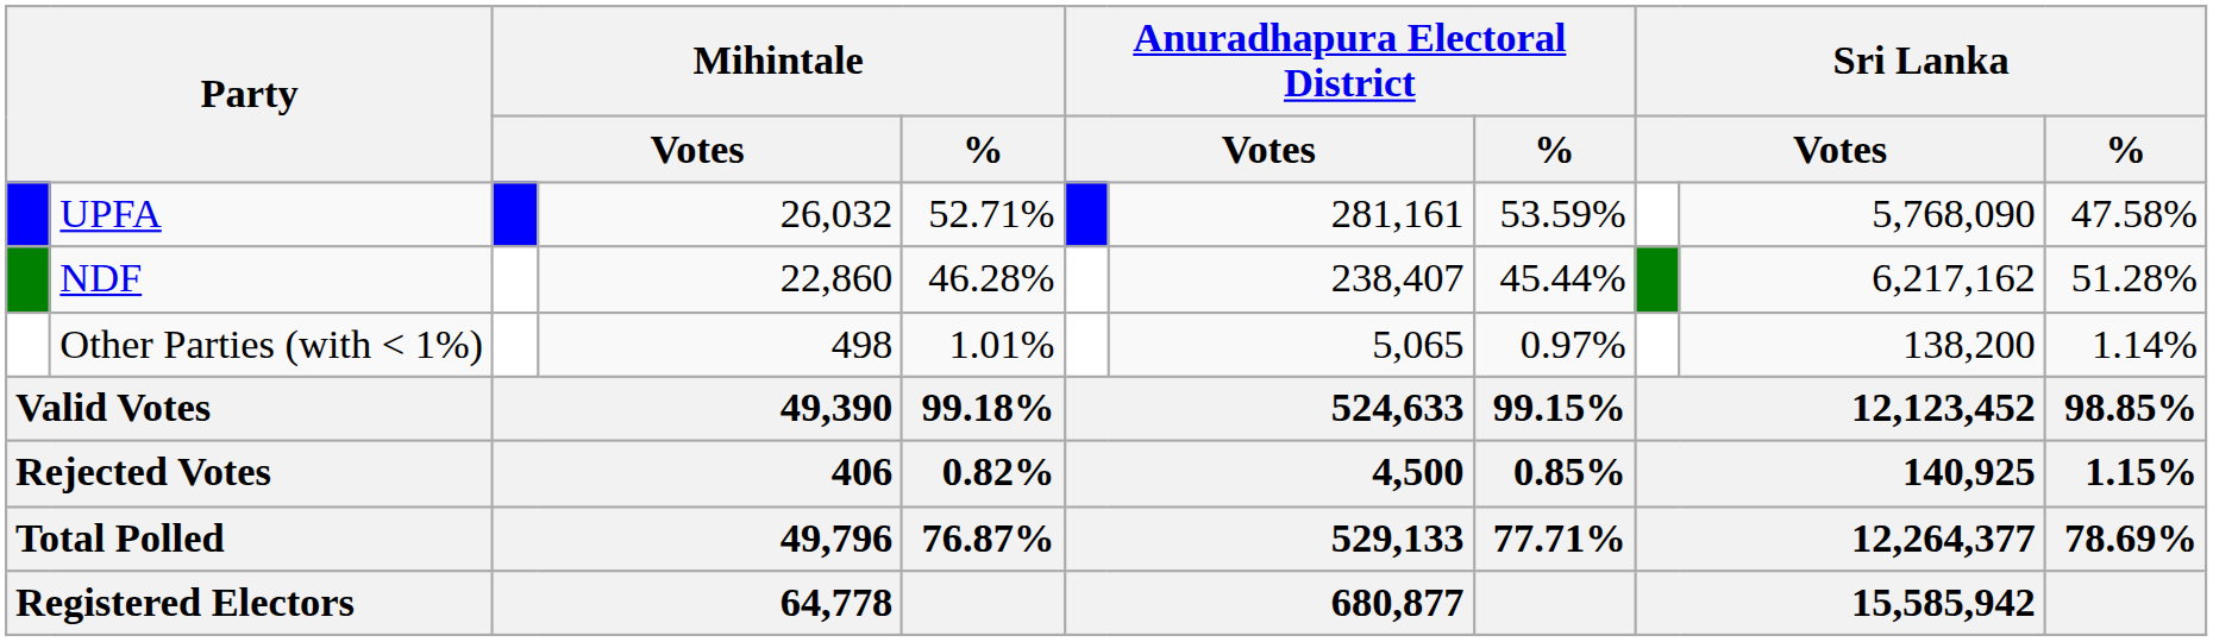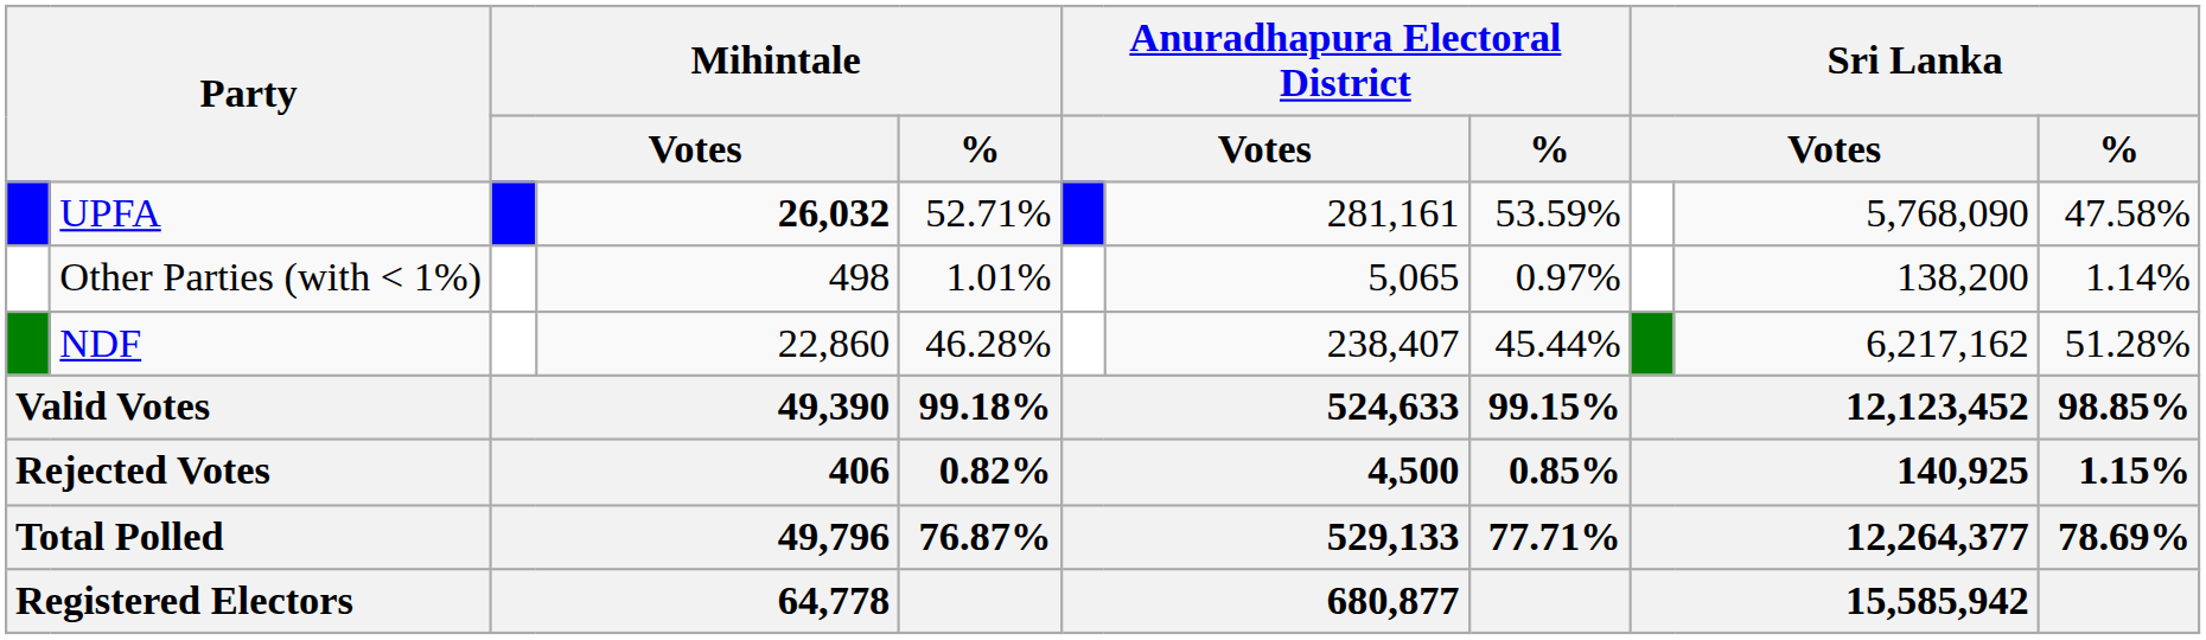UPFA | column 4: normal -> bold
rows swapped: NDF <-> Other Parties (with < 1%)
